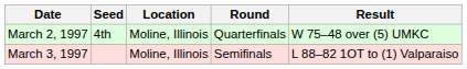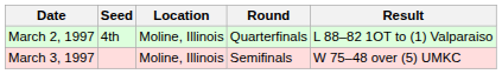March 2, 1997 | Result: W 75–48 over (5) UMKC -> L 88–82 1OT to (1) Valparaiso
March 3, 1997 | Result: L 88–82 1OT to (1) Valparaiso -> W 75–48 over (5) UMKC
